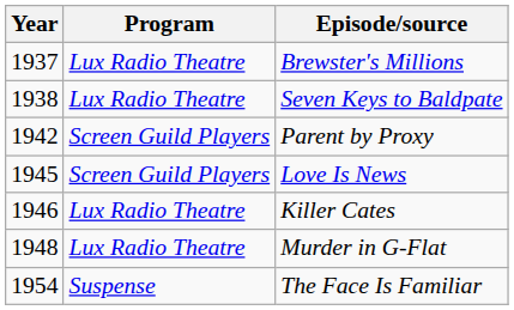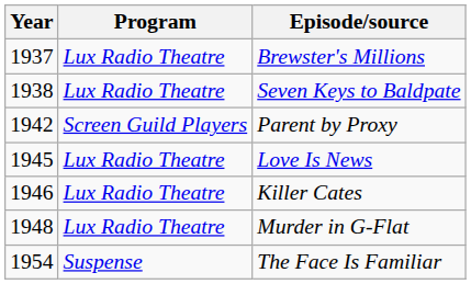Love Is News | Program: Screen Guild Players -> Lux Radio Theatre
